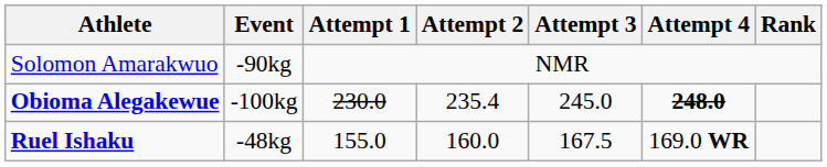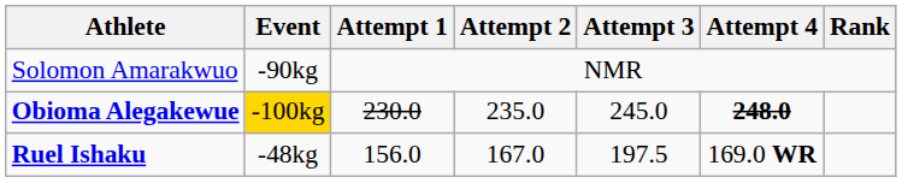Obioma Alegakewue | Event: no background -> gold background
Obioma Alegakewue | Attempt 2: 235.4 -> 235.0
Ruel Ishaku | Attempt 1: 155.0 -> 156.0
Ruel Ishaku | Attempt 2: 160.0 -> 167.0
Ruel Ishaku | Attempt 3: 167.5 -> 197.5
